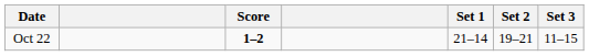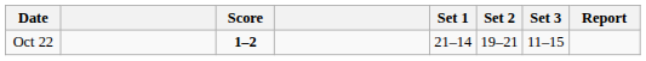+ column: Report
